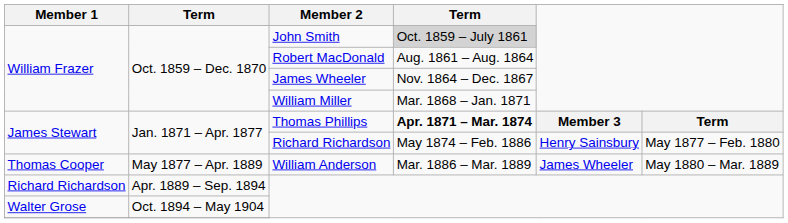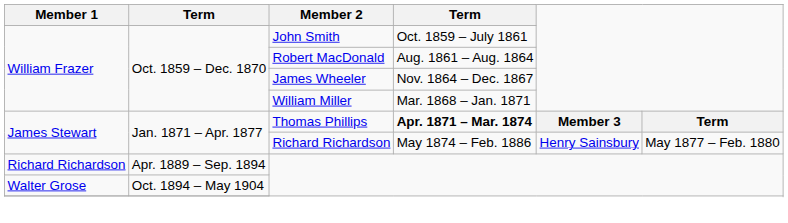John Smith | column 4: lightgrey background -> no background
- row: Thomas Cooper | May 1877 – Apr. 1889 | William Anderson | Mar. 1886 – Mar. 1889 | James Wheeler | May 1880 – Mar. 1889
